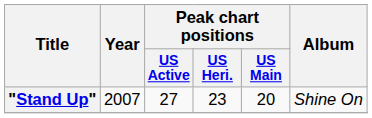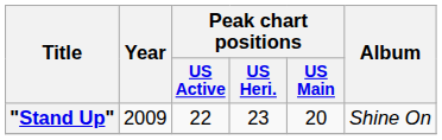"Stand Up" | Year: 2007 -> 2009
"Stand Up" | Peak chart positions / US Active: 27 -> 22
